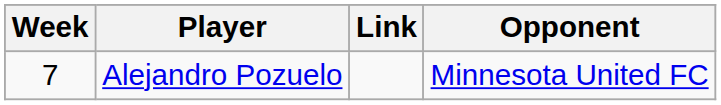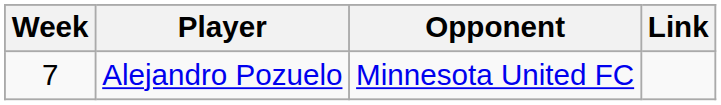columns swapped: Opponent <-> Link
